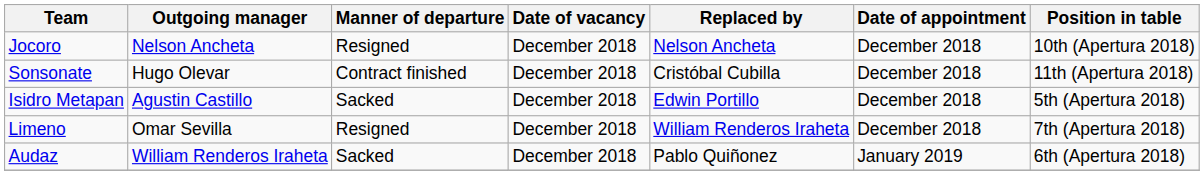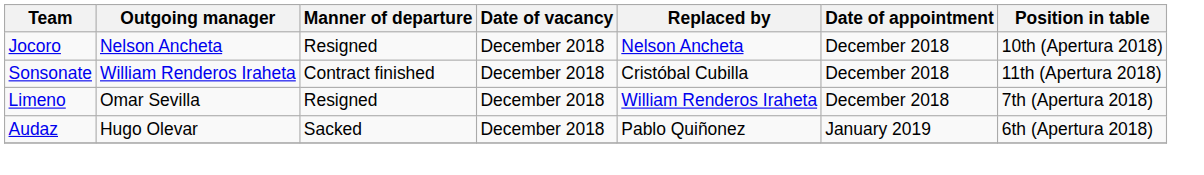Sonsonate | Outgoing manager: Hugo Olevar -> William Renderos Iraheta
- row: Isidro Metapan | Agustin Castillo | Sacked | December 2018 | Edwin Portillo | December 2018 | 5th (Apertura 2018)
Audaz | Outgoing manager: William Renderos Iraheta -> Hugo Olevar
